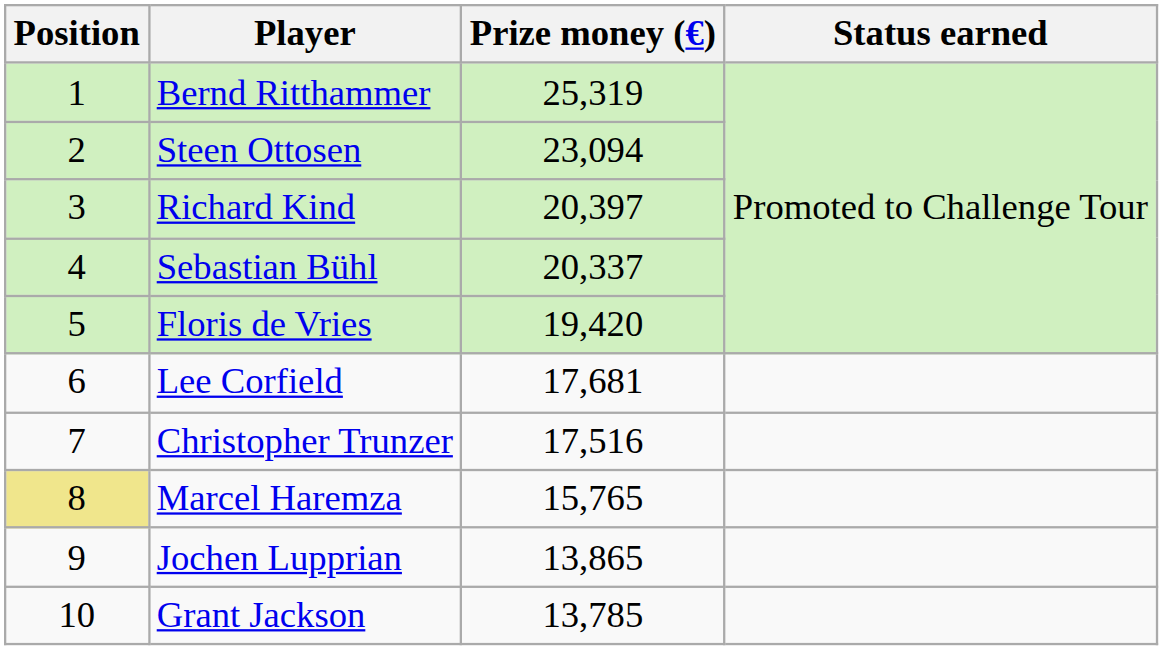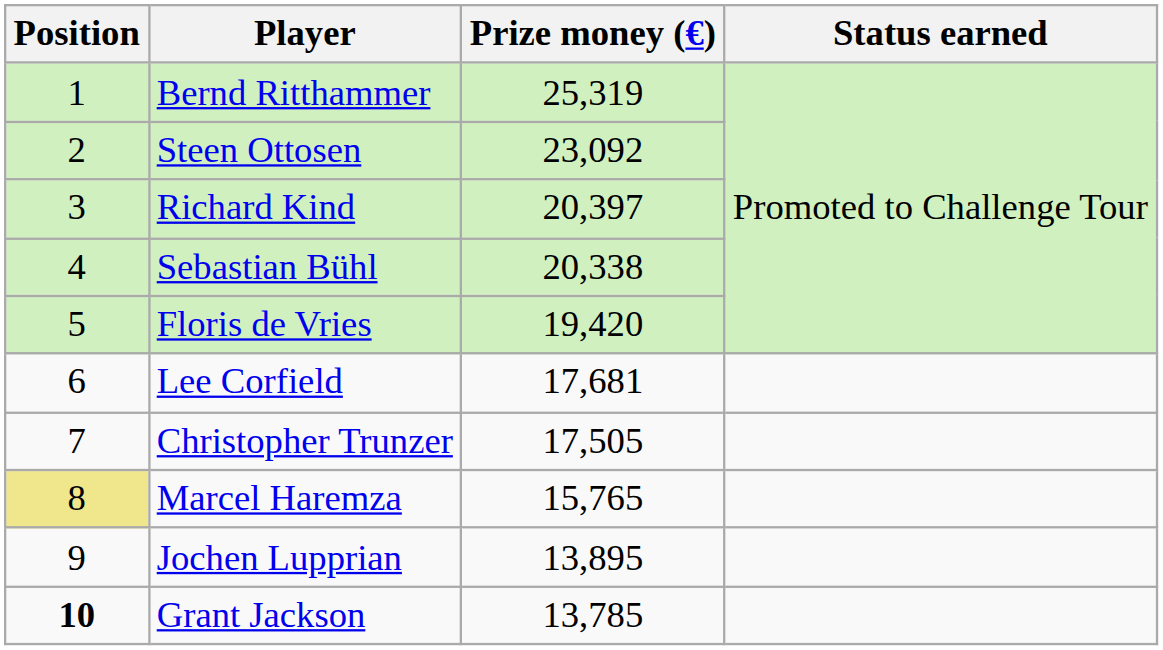Steen Ottosen | Prize money (€): 23,094 -> 23,092
Sebastian Bühl | Prize money (€): 20,337 -> 20,338
Christopher Trunzer | Prize money (€): 17,516 -> 17,505
Jochen Lupprian | Prize money (€): 13,865 -> 13,895
Grant Jackson | Position: normal -> bold
